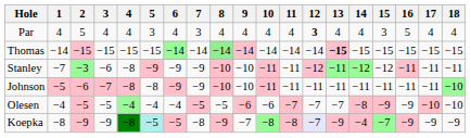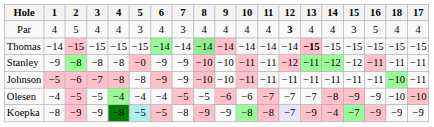columns swapped: 17 <-> 18
Stanley | 1: −7 -> −9
Stanley | 2: −3 -> −8
Stanley | 3: −6 -> −8
Stanley | 5: −9 -> −0
Koepka | 9: −7 -> −9
